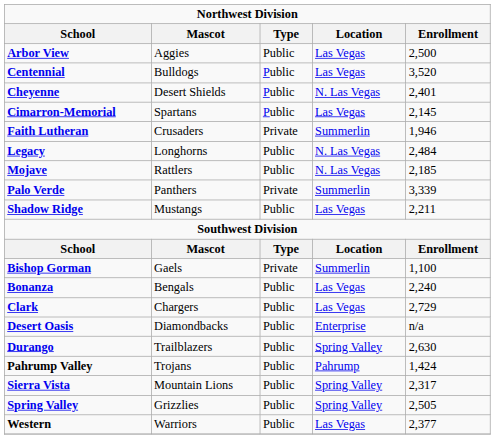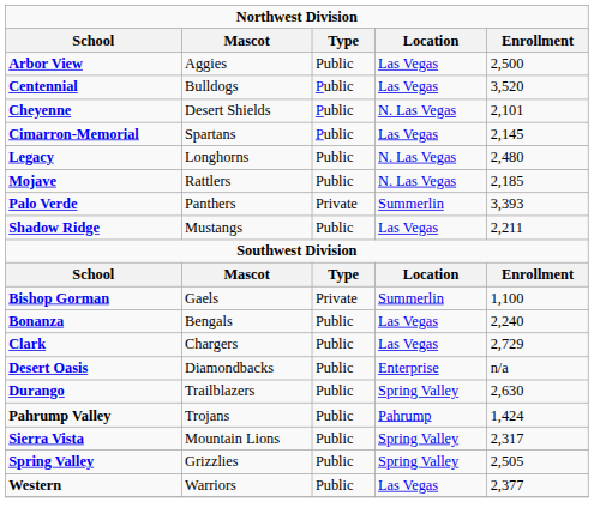Cheyenne | Enrollment: 2,401 -> 2,101
- row: Faith Lutheran | Crusaders | Private | Summerlin | 1,946
Legacy | Enrollment: 2,484 -> 2,480
Palo Verde | Enrollment: 3,339 -> 3,393
